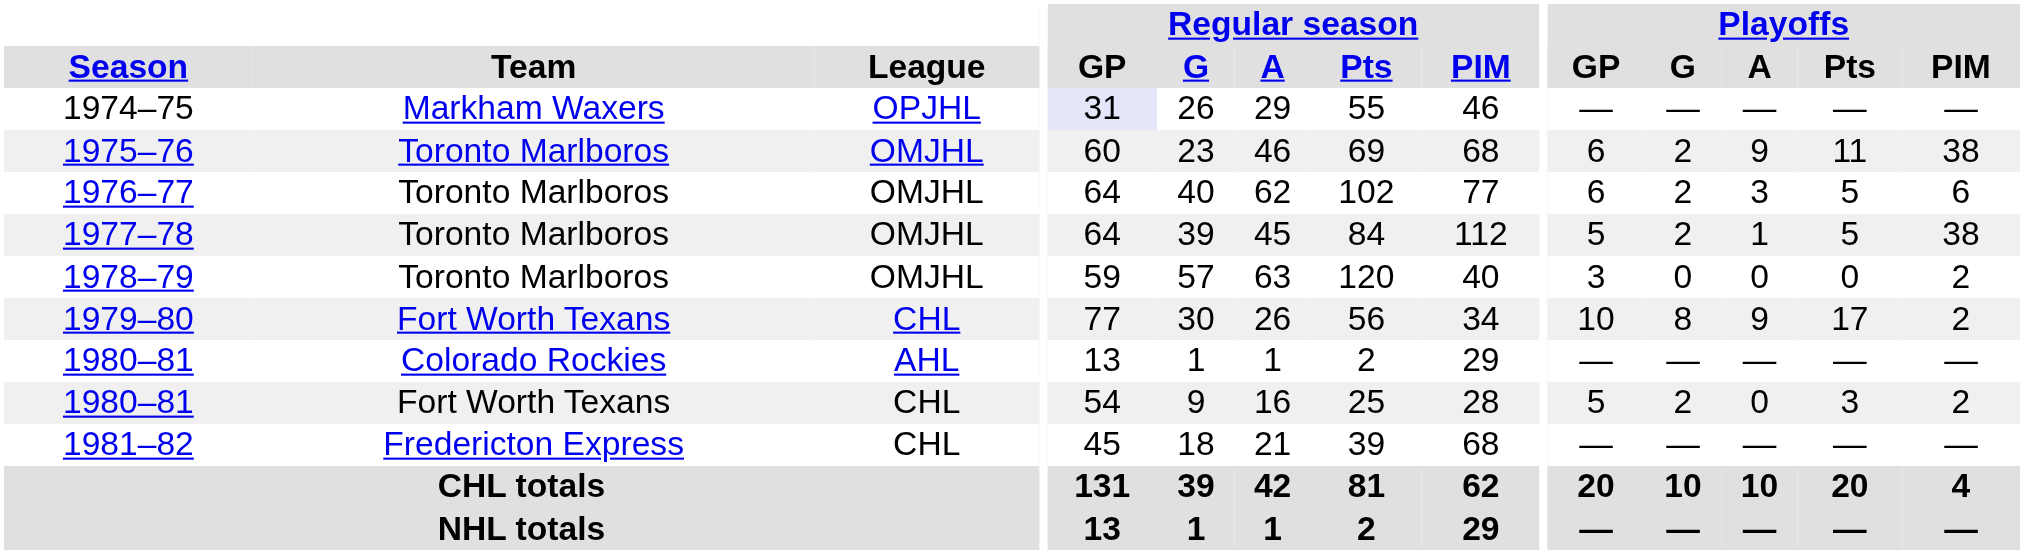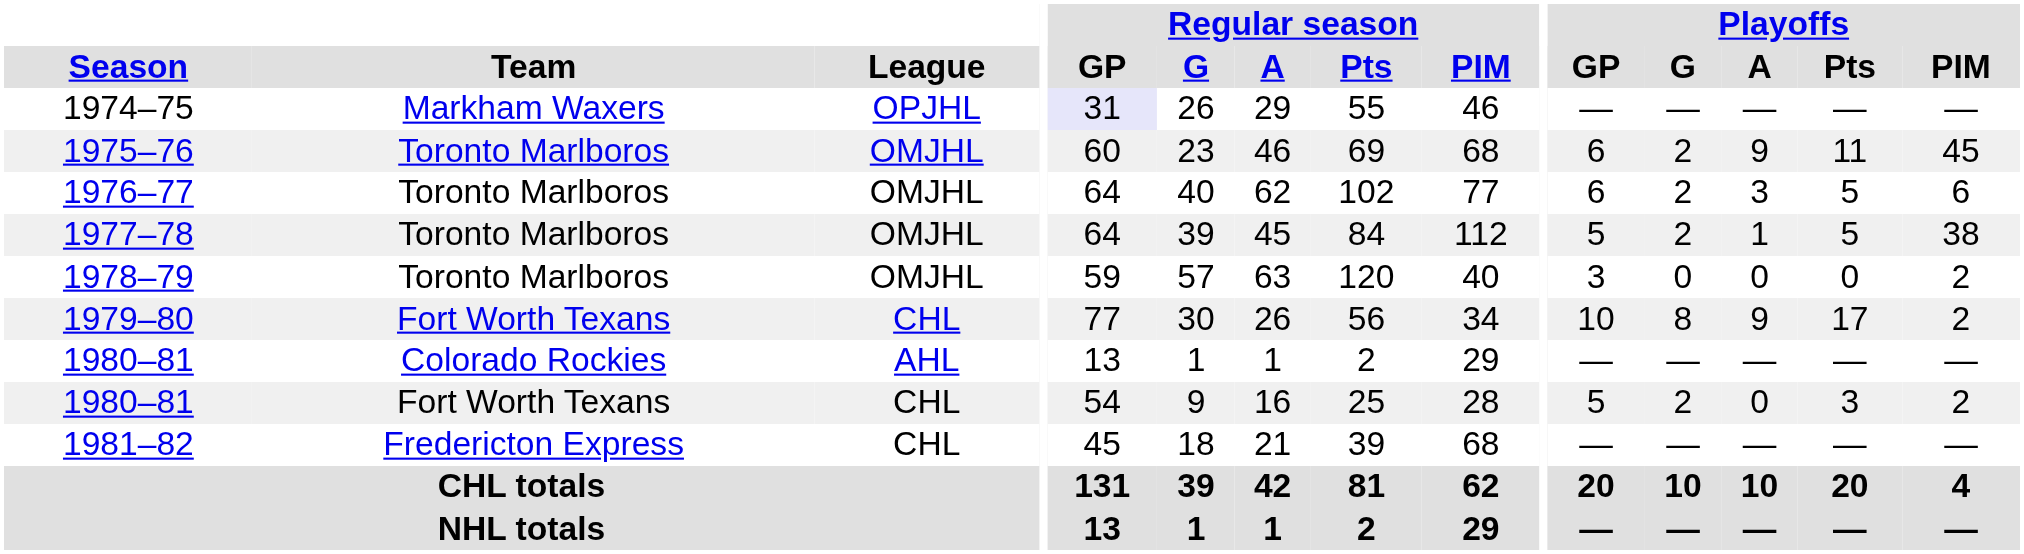1975–76 | Playoffs / PIM: 38 -> 45
